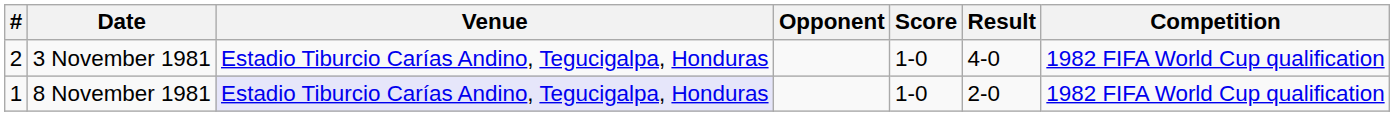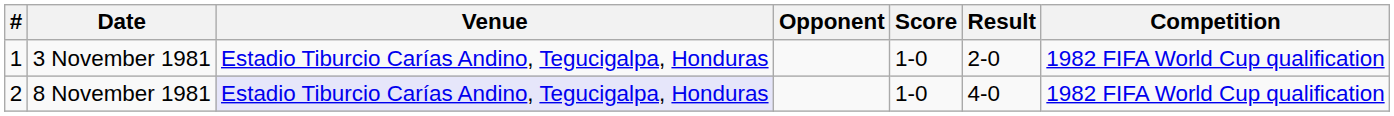3 November 1981 | #: 2 -> 1
3 November 1981 | Result: 4-0 -> 2-0
8 November 1981 | #: 1 -> 2
8 November 1981 | Result: 2-0 -> 4-0
